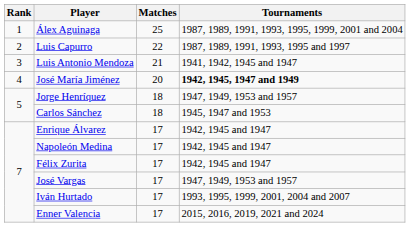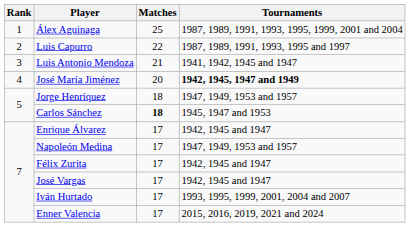Carlos Sánchez | Matches: normal -> bold
Napoleón Medina | Tournaments: 1942, 1945 and 1947 -> 1947, 1949, 1953 and 1957
José Vargas | Tournaments: 1947, 1949, 1953 and 1957 -> 1942, 1945 and 1947
